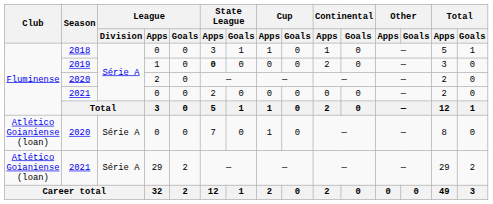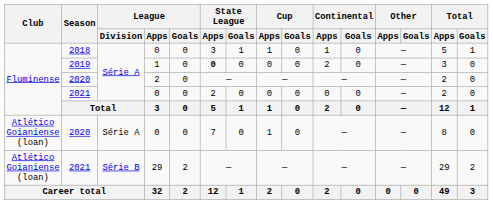2021 / 29 | League / Division: Série A -> Série B
